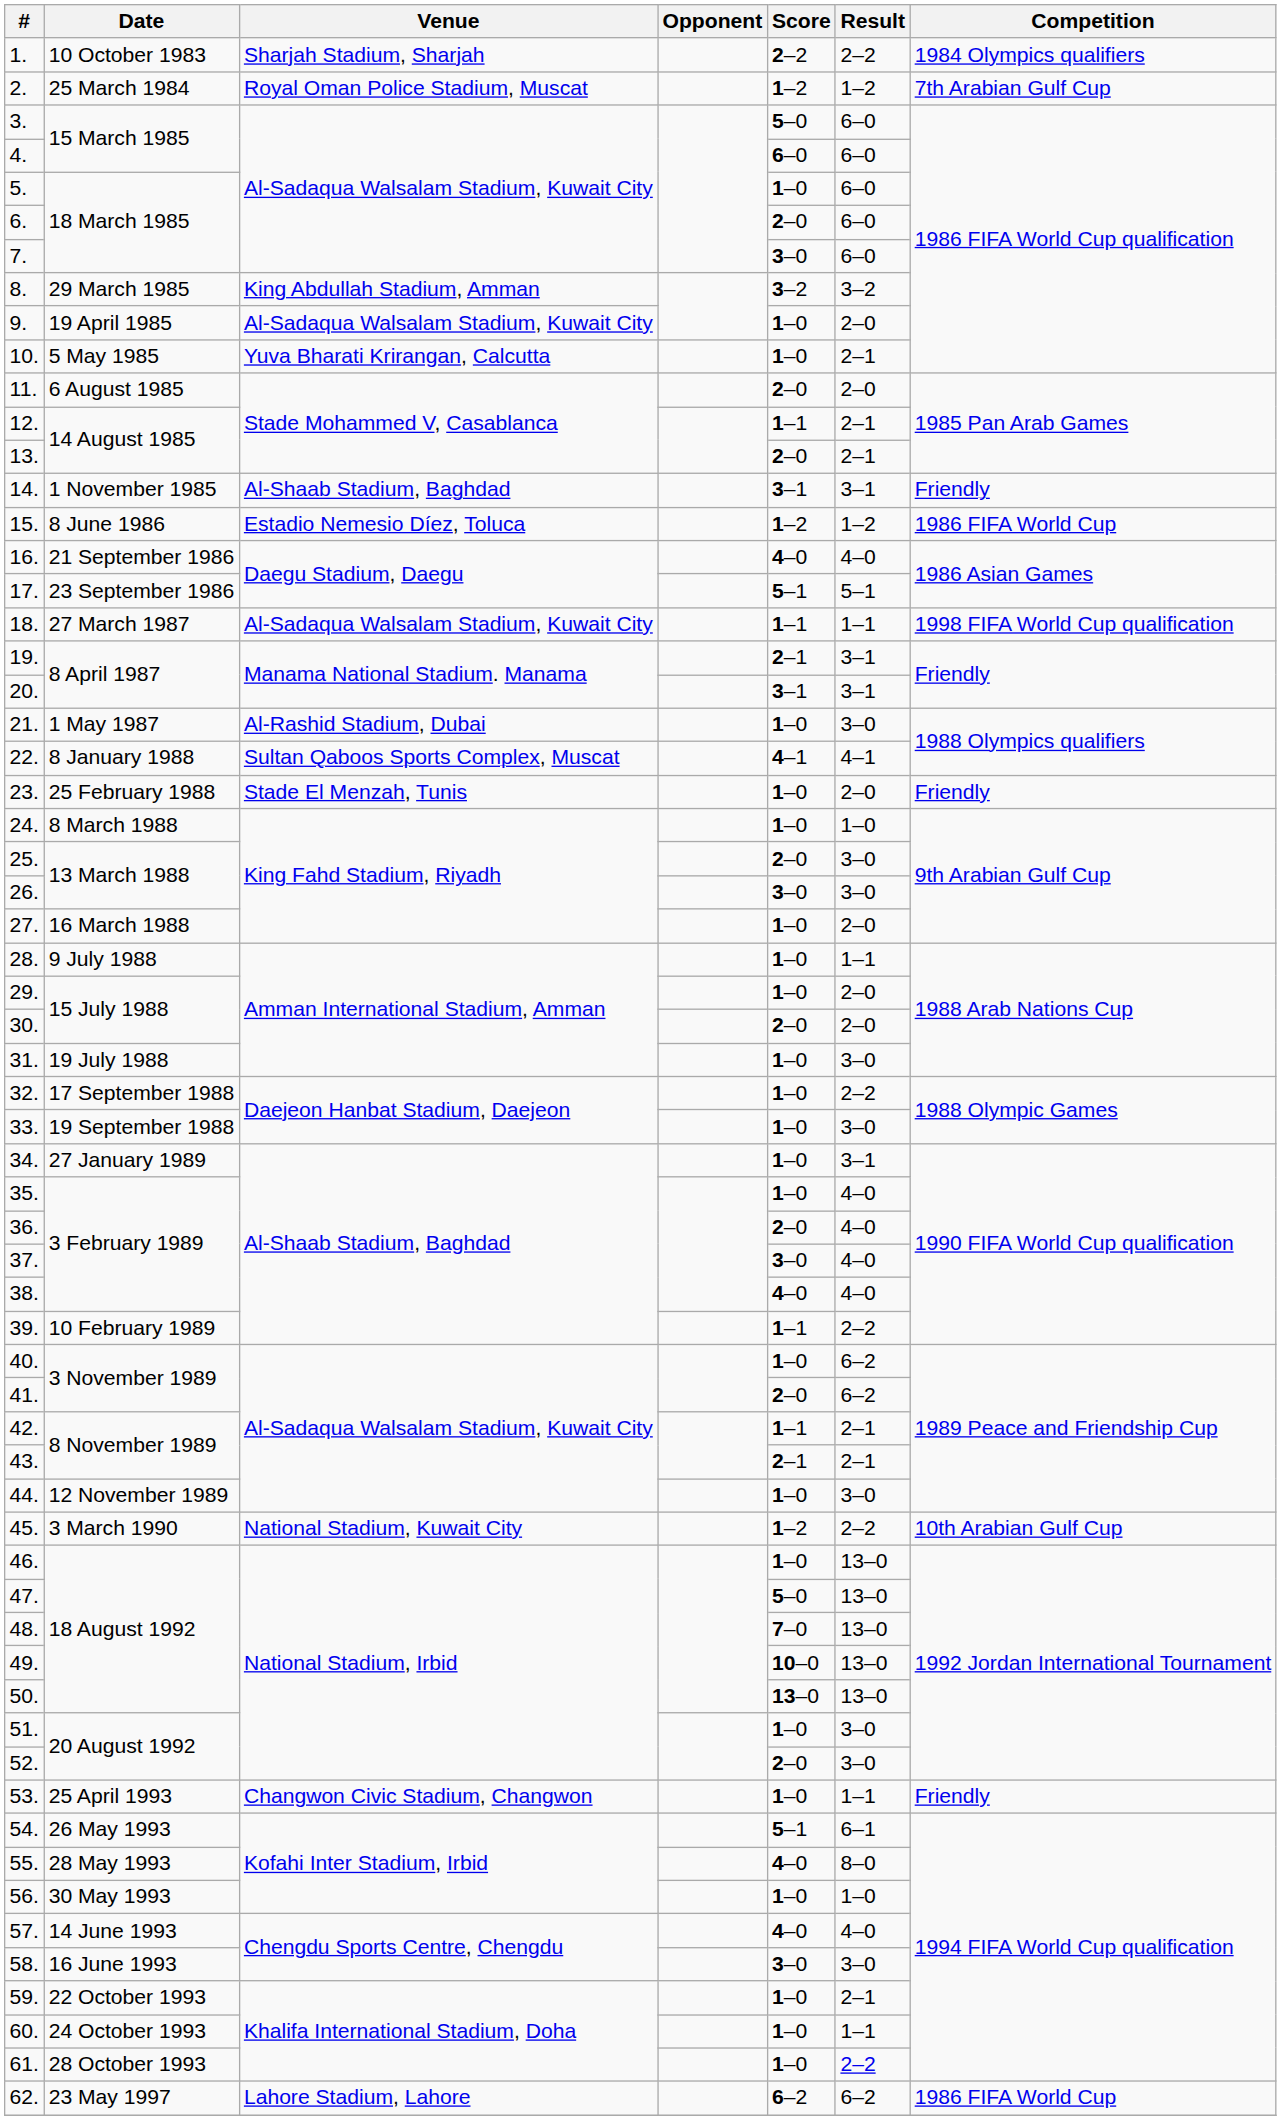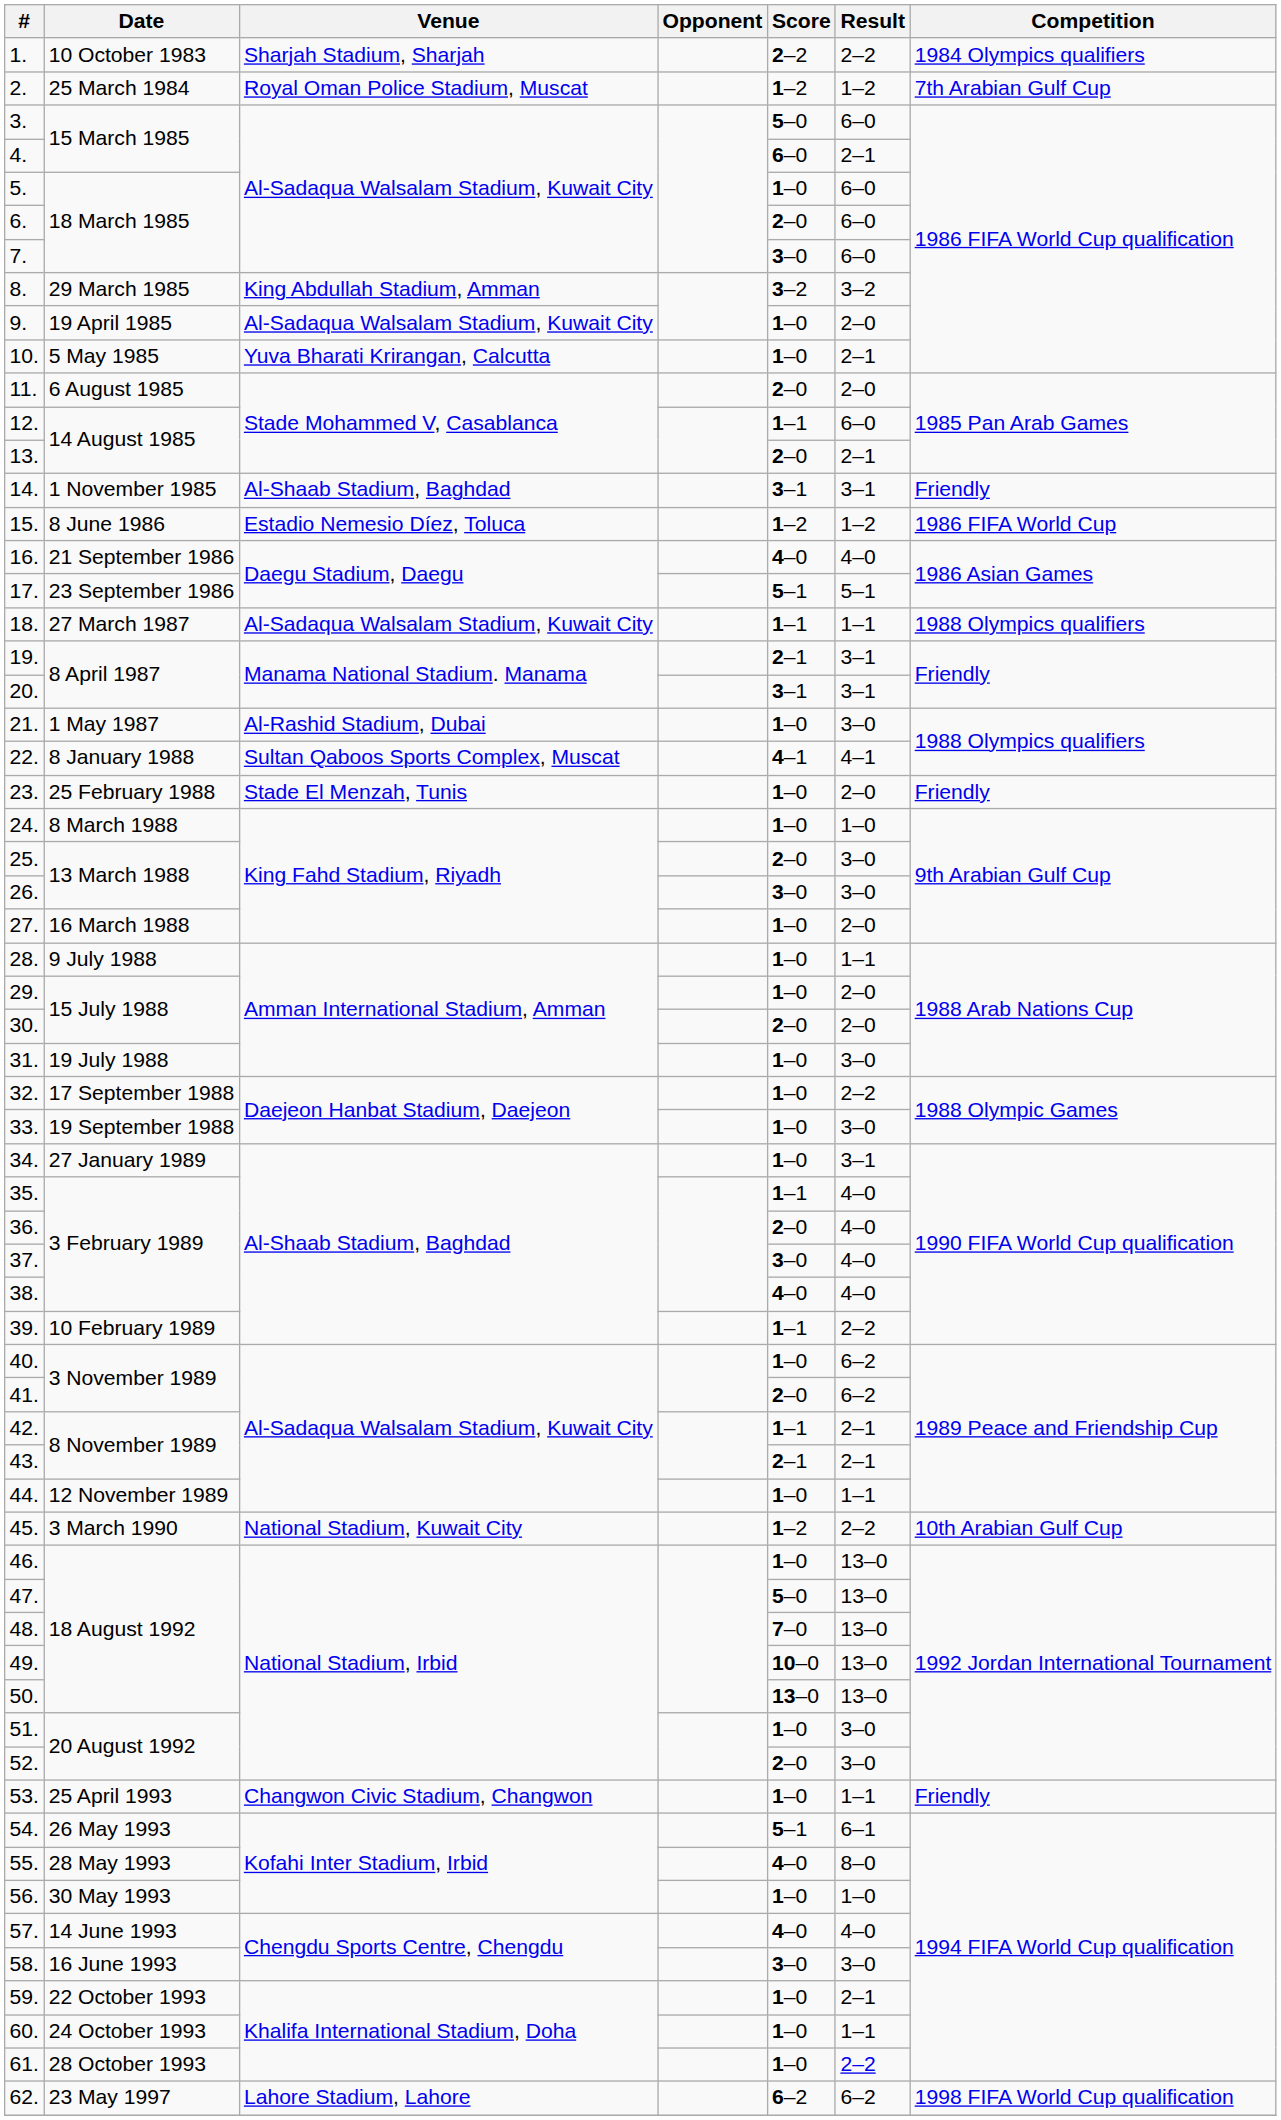4. | Result: 6–0 -> 2–1
12. | Result: 2–1 -> 6–0
18. | Competition: 1998 FIFA World Cup qualification -> 1988 Olympics qualifiers
35. | Score: 1–0 -> 1–1
44. | Result: 3–0 -> 1–1
62. | Competition: 1986 FIFA World Cup -> 1998 FIFA World Cup qualification
